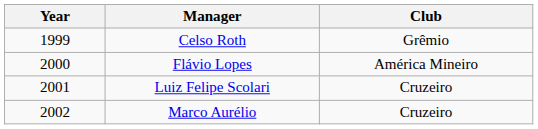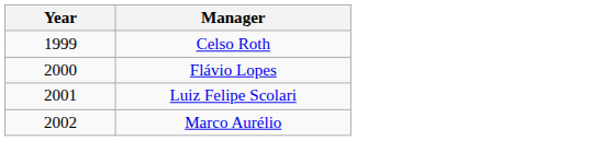- column: Club | Grêmio | América Mineiro | Cruzeiro | Cruzeiro
